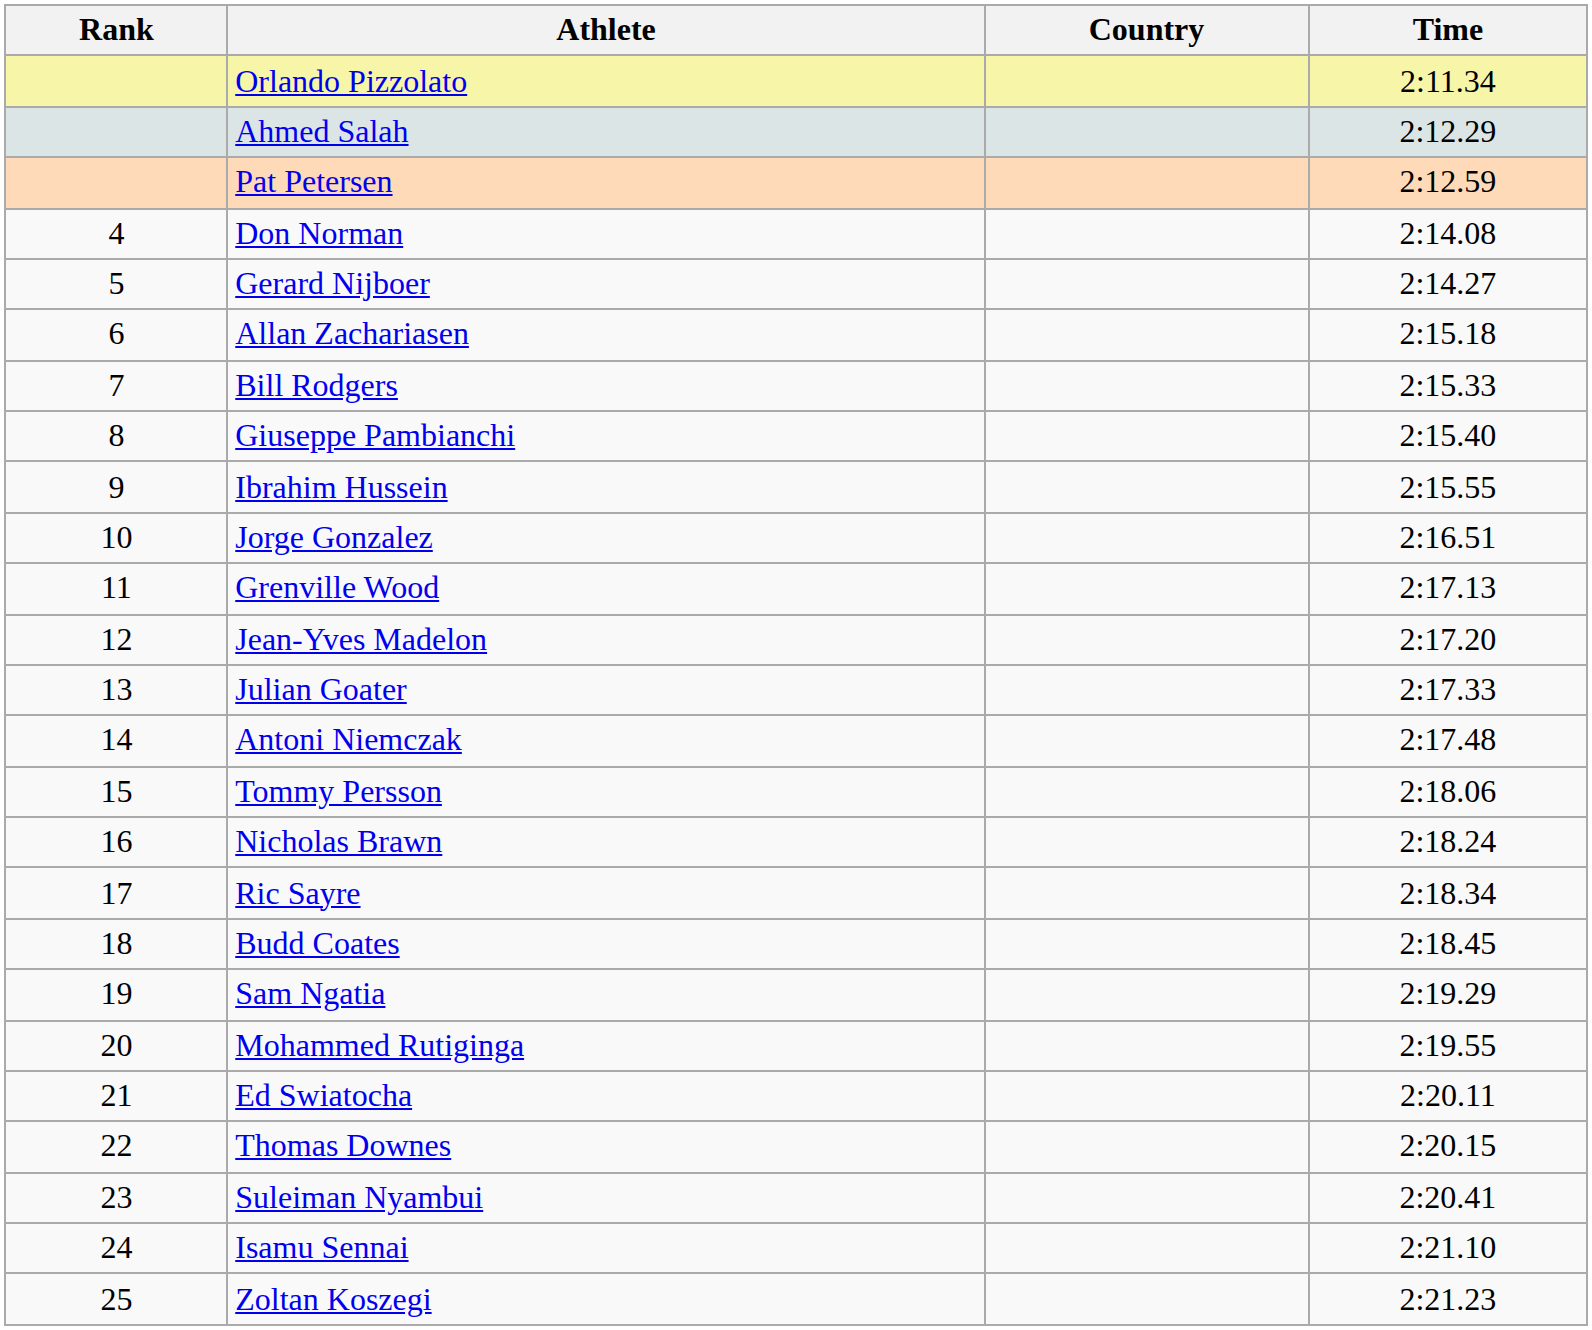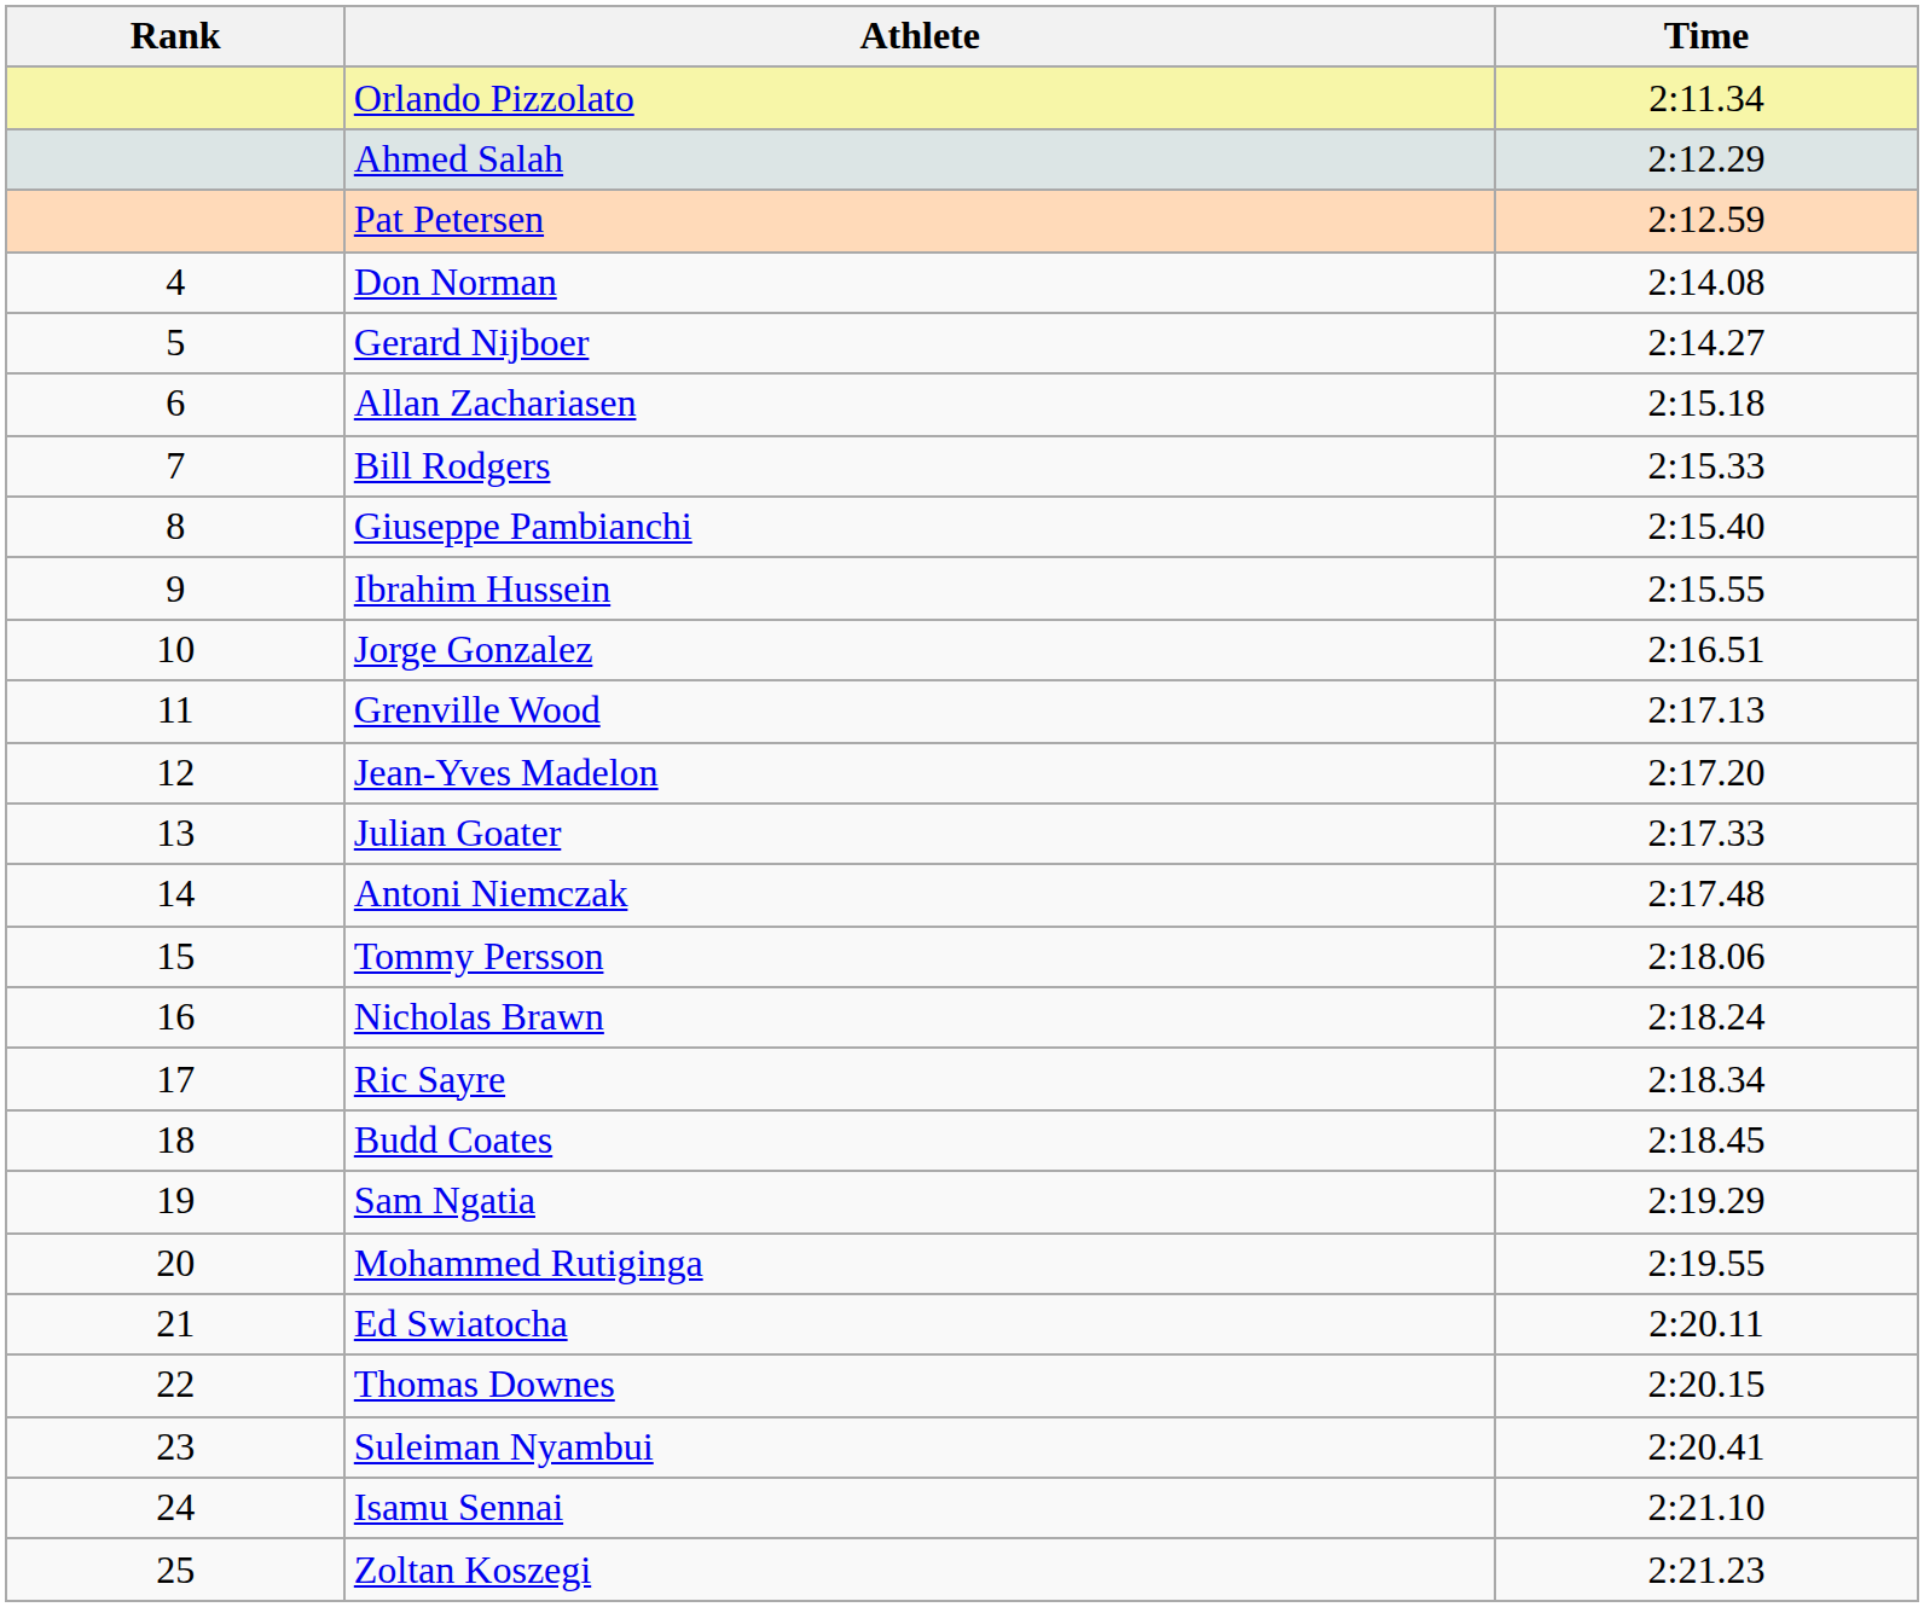- column: Country
